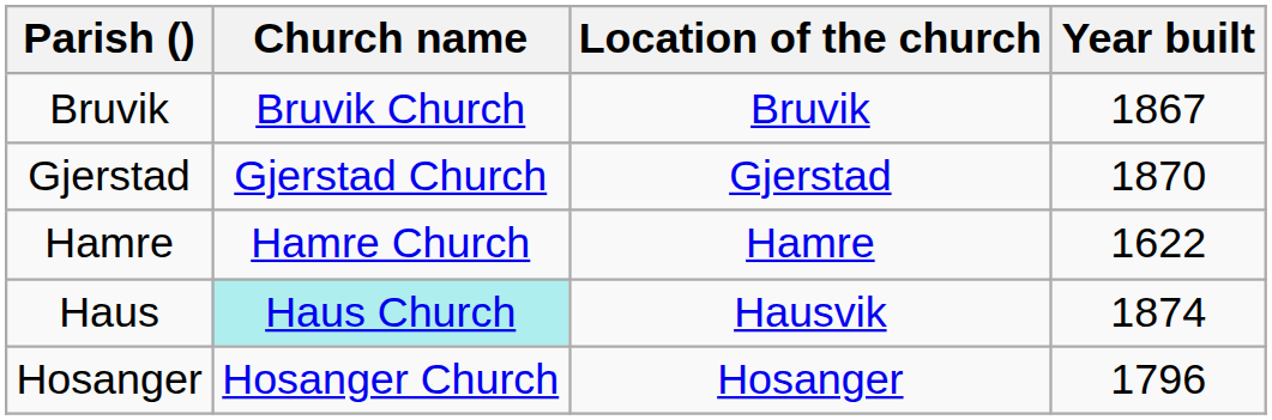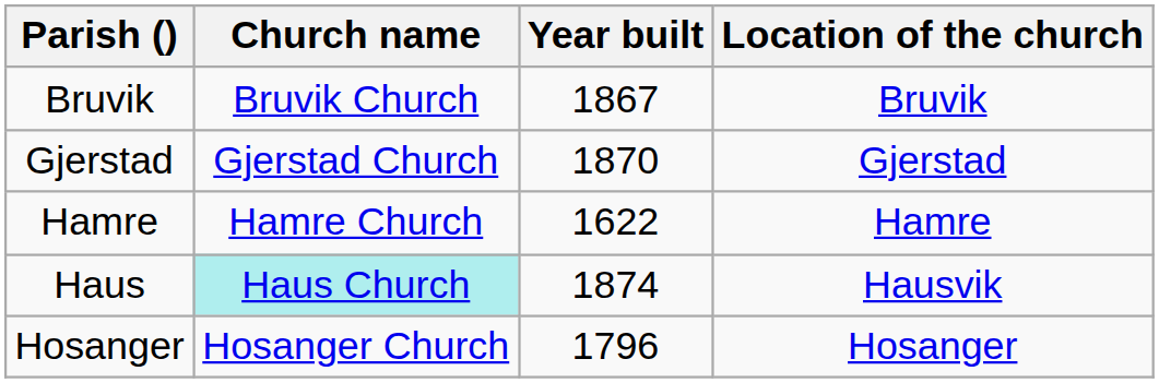columns swapped: Location of the church <-> Year built
